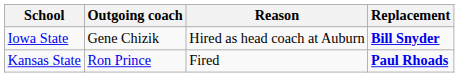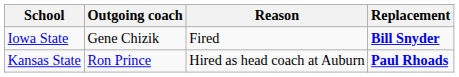Iowa State | Reason: Hired as head coach at Auburn -> Fired
Kansas State | Reason: Fired -> Hired as head coach at Auburn
